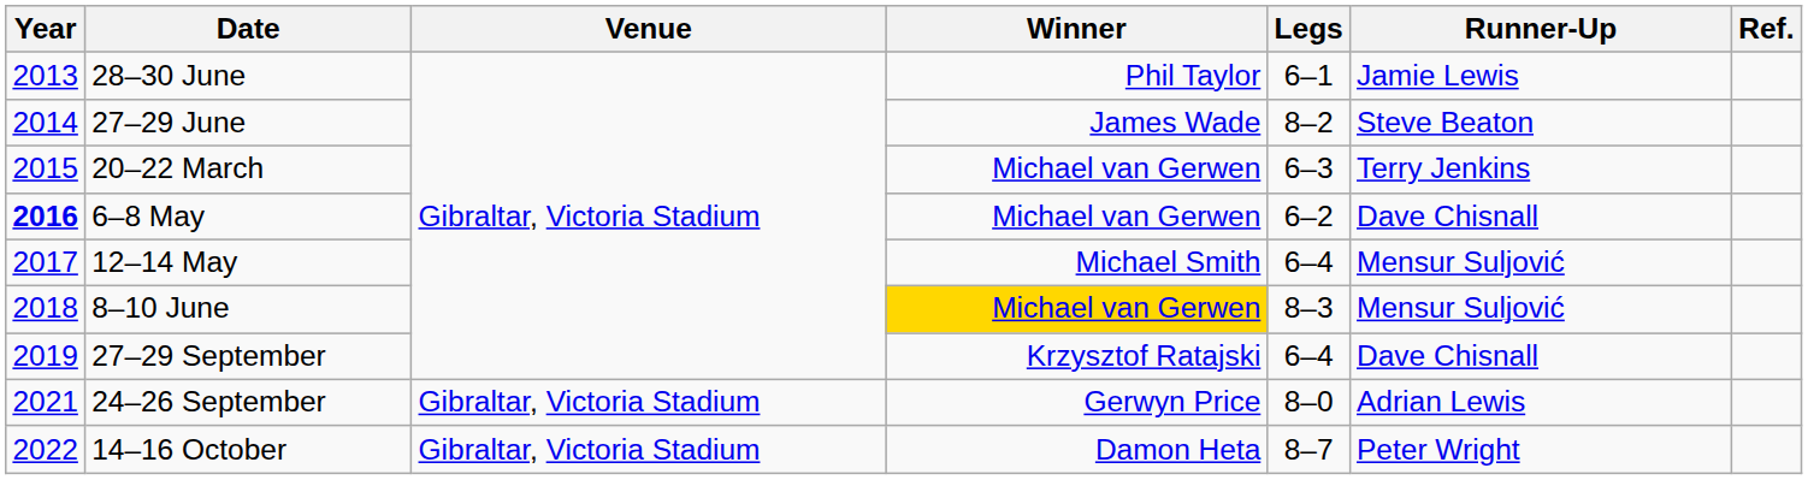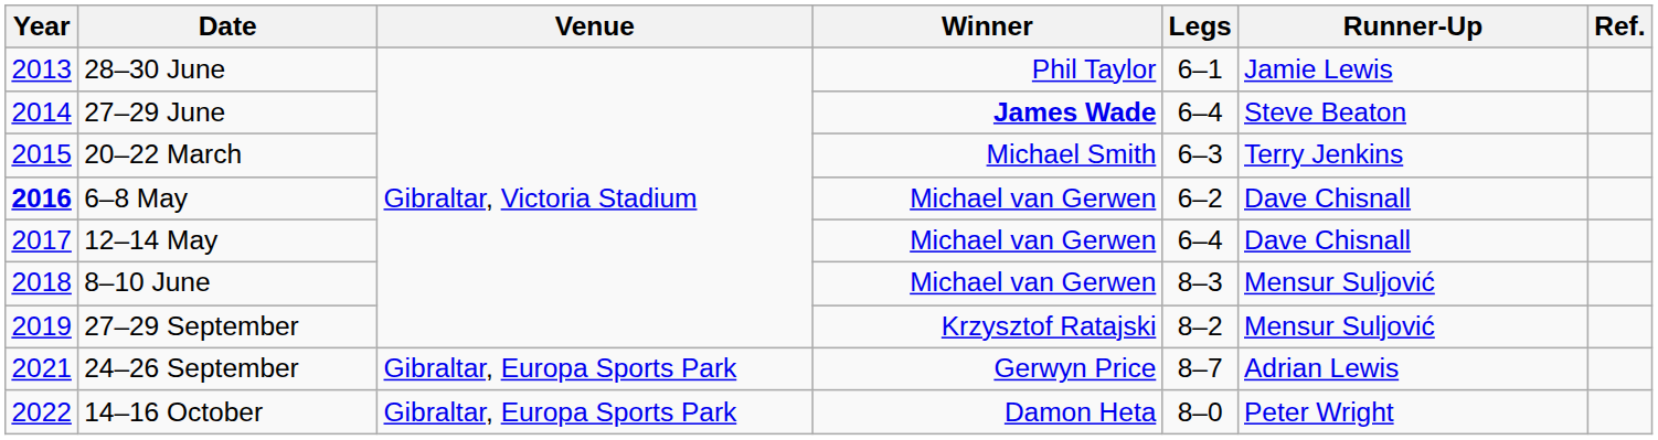27–29 June | Winner: normal -> bold
27–29 June | Legs: 8–2 -> 6–4
20–22 March | Winner: Michael van Gerwen -> Michael Smith
12–14 May | Winner: Michael Smith -> Michael van Gerwen
12–14 May | Runner-Up: Mensur Suljović -> Dave Chisnall
8–10 June | Winner: gold background -> no background
27–29 September | Legs: 6–4 -> 8–2
27–29 September | Runner-Up: Dave Chisnall -> Mensur Suljović
24–26 September | Venue: Gibraltar, Victoria Stadium -> Gibraltar, Europa Sports Park
24–26 September | Legs: 8–0 -> 8–7
14–16 October | Venue: Gibraltar, Victoria Stadium -> Gibraltar, Europa Sports Park
14–16 October | Legs: 8–7 -> 8–0
